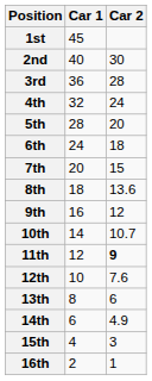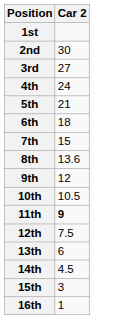- column: Car 1 | 45 | 40 | 36 | 32 | 28 | 24 | 20 | 18 | 16 | 14 | 12 | 10 | 8 | 6 | 4 | 2
3rd | Car 2: 28 -> 27
5th | Car 2: 20 -> 21
10th | Car 2: 10.7 -> 10.5
12th | Car 2: 7.6 -> 7.5
14th | Car 2: 4.9 -> 4.5
